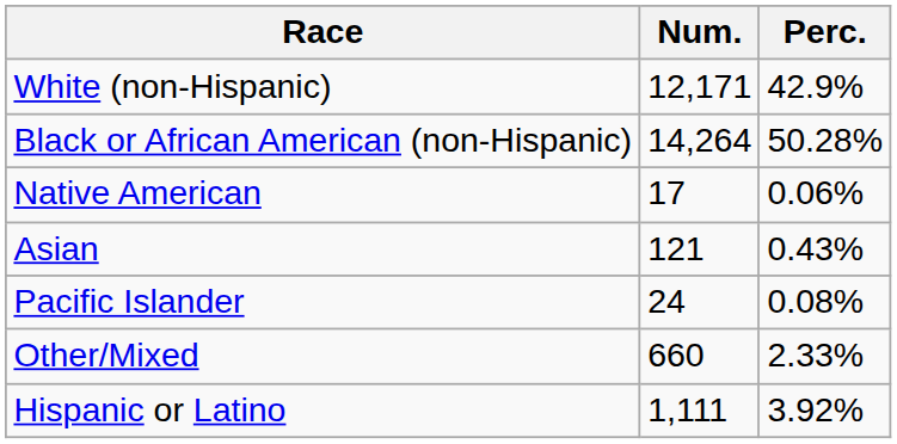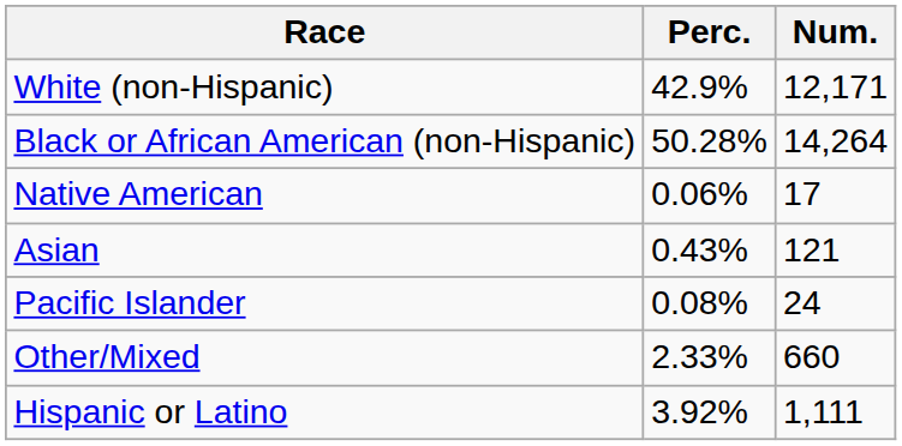columns swapped: Num. <-> Perc.
